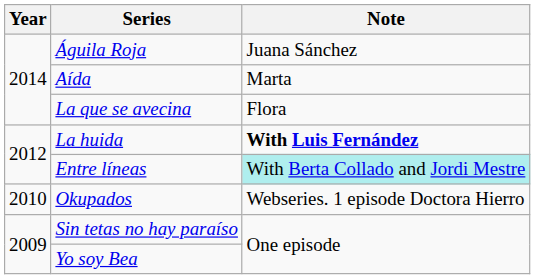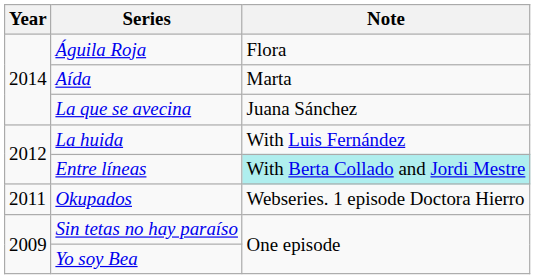Águila Roja | Note: Juana Sánchez -> Flora
La que se avecina | Note: Flora -> Juana Sánchez
La huida | Note: bold -> normal
Okupados | Year: 2010 -> 2011
